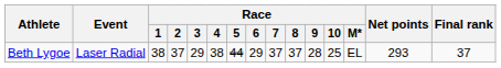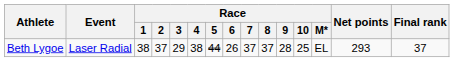Beth Lygoe | Race / 6: 29 -> 26
